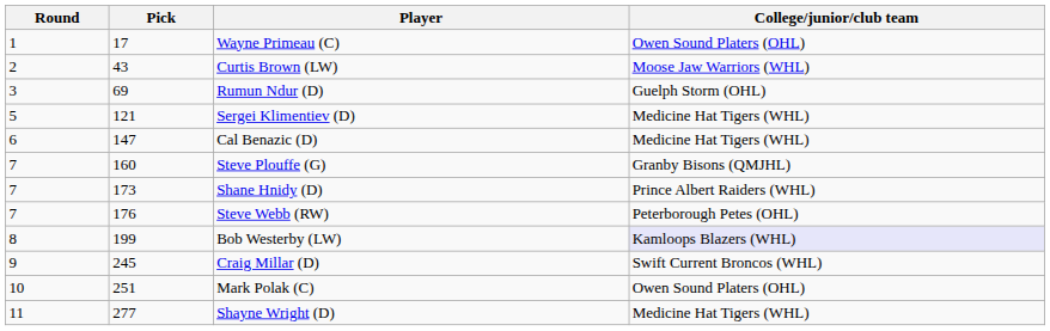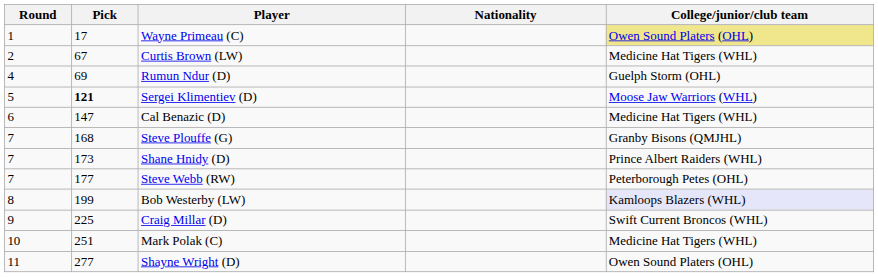+ column: Nationality
Wayne Primeau (C) | College/junior/club team: no background -> khaki background
Curtis Brown (LW) | Pick: 43 -> 67
Curtis Brown (LW) | College/junior/club team: Moose Jaw Warriors (WHL) -> Medicine Hat Tigers (WHL)
Rumun Ndur (D) | Round: 3 -> 4
Sergei Klimentiev (D) | Pick: normal -> bold
Sergei Klimentiev (D) | College/junior/club team: Medicine Hat Tigers (WHL) -> Moose Jaw Warriors (WHL)
Steve Plouffe (G) | Pick: 160 -> 168
Steve Webb (RW) | Pick: 176 -> 177
Craig Millar (D) | Pick: 245 -> 225
Mark Polak (C) | College/junior/club team: Owen Sound Platers (OHL) -> Medicine Hat Tigers (WHL)
Shayne Wright (D) | College/junior/club team: Medicine Hat Tigers (WHL) -> Owen Sound Platers (OHL)
